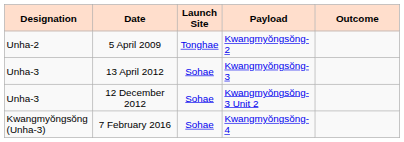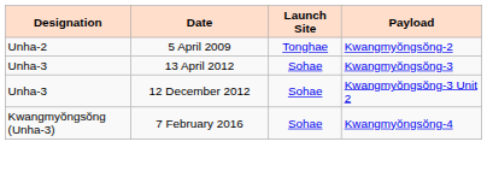- column: Outcome
